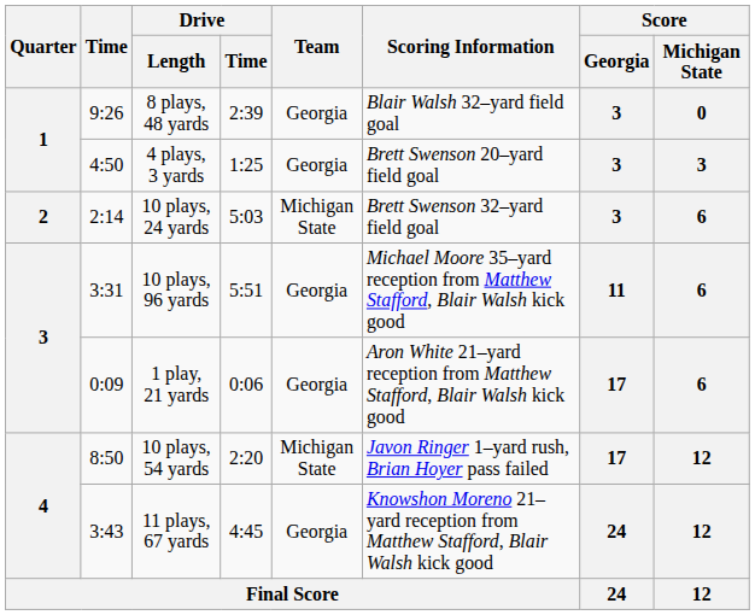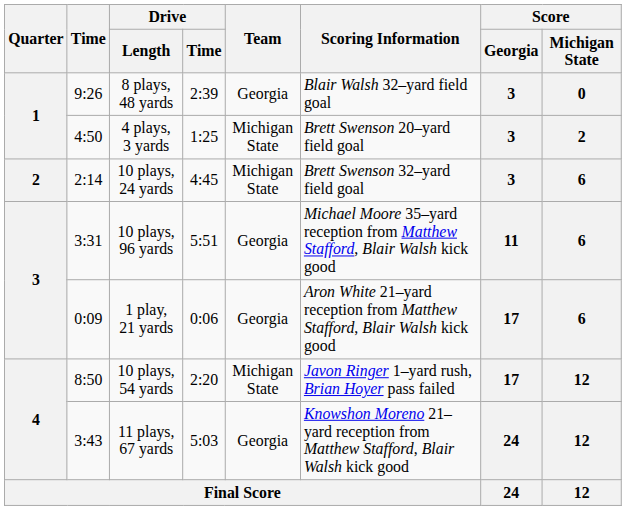4 plays, 3 yards | Team: Georgia -> Michigan State
4 plays, 3 yards | Score / Michigan State: 3 -> 2
10 plays, 24 yards | Drive / Time: 5:03 -> 4:45
11 plays, 67 yards | Drive / Time: 4:45 -> 5:03
